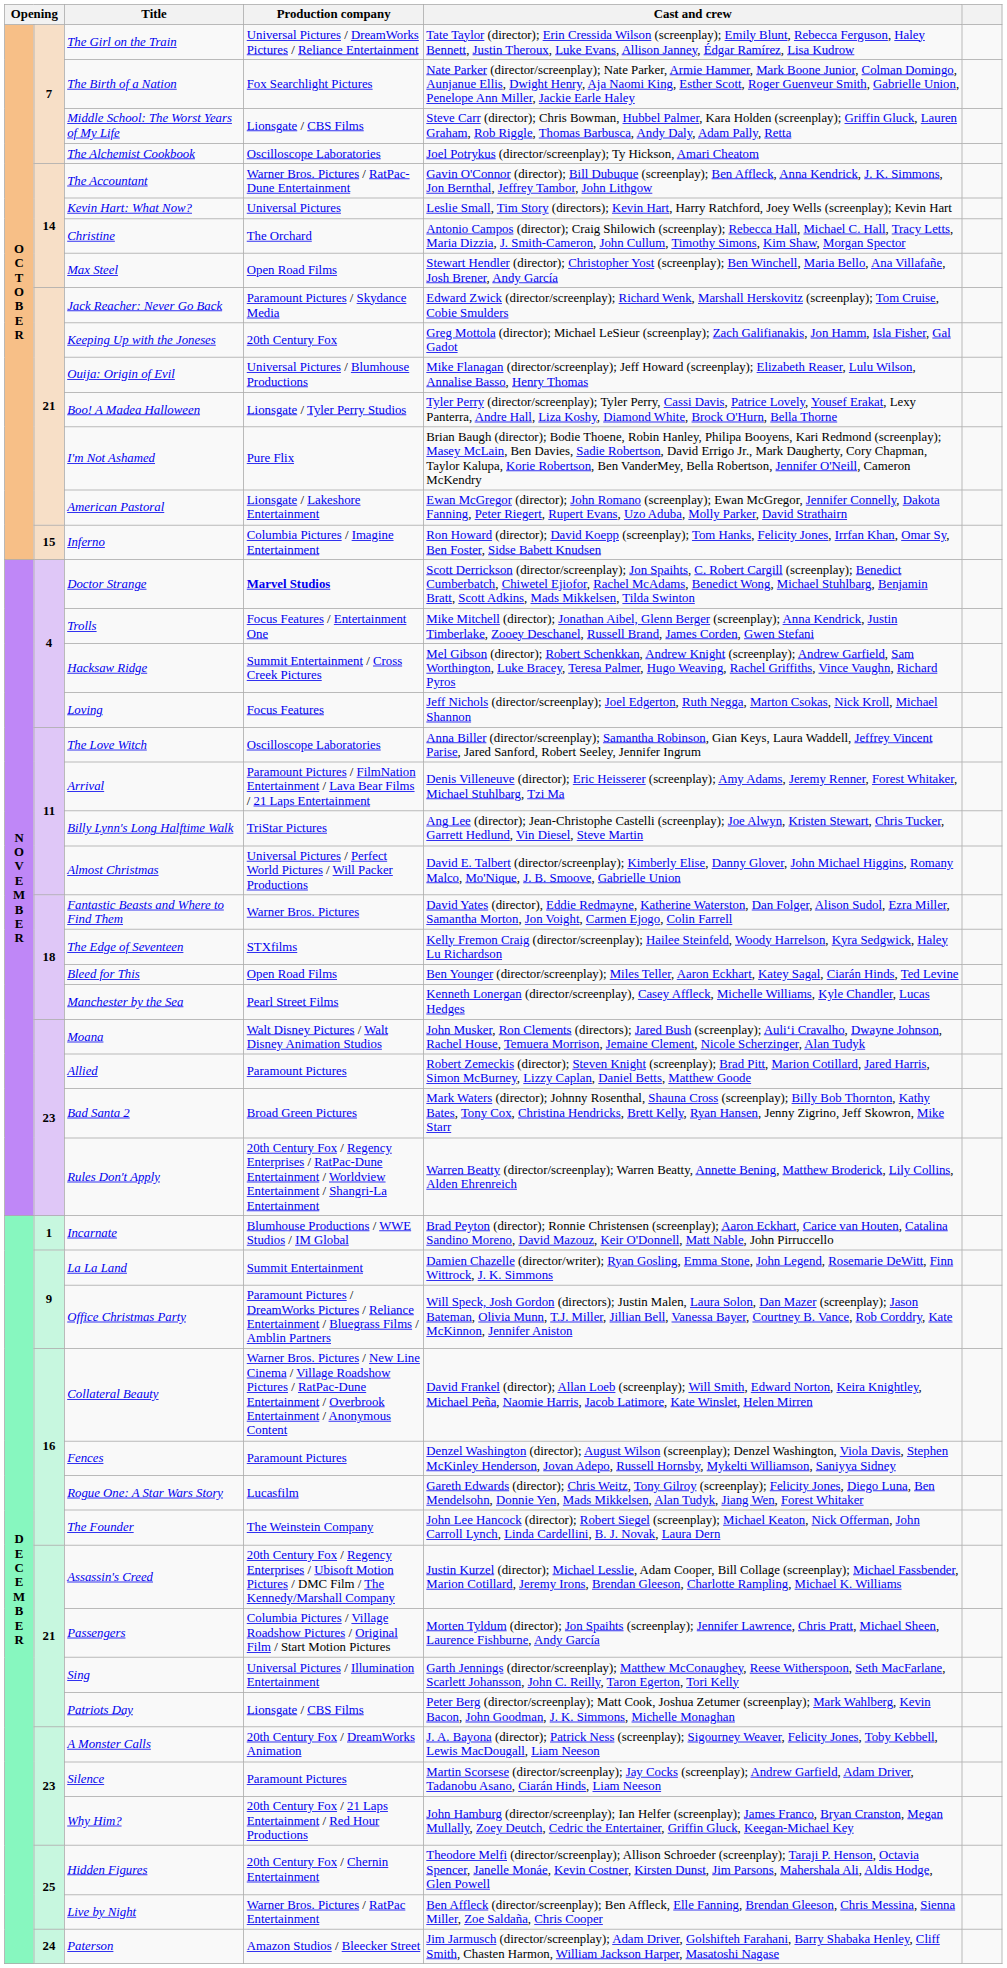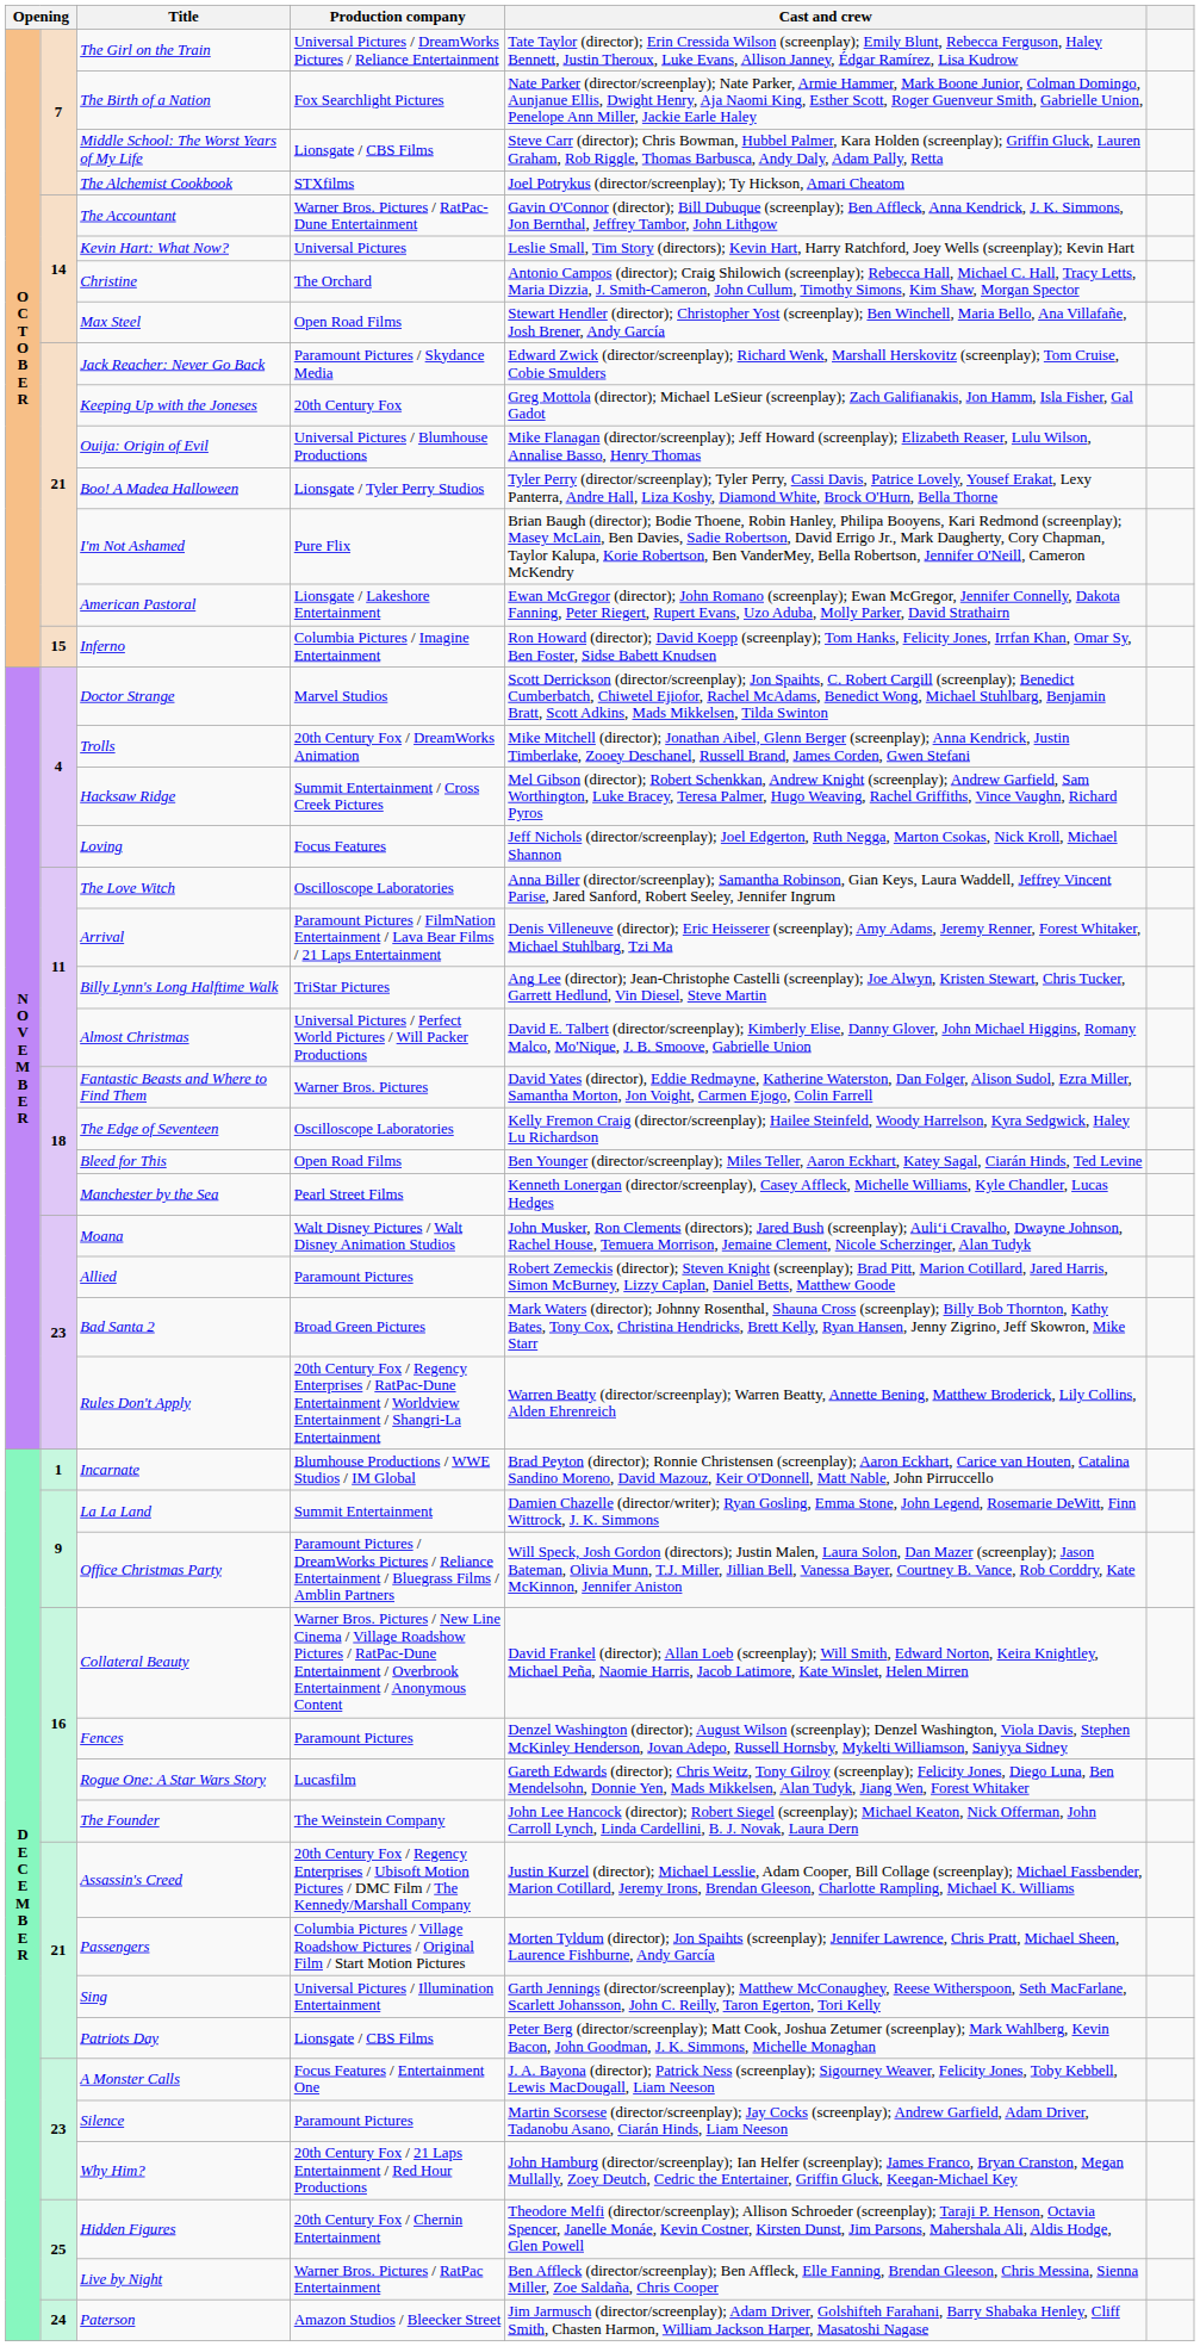The Alchemist Cookbook | Production company: Oscilloscope Laboratories -> STXfilms
Doctor Strange | Production company: bold -> normal
Trolls | Production company: Focus Features / Entertainment One -> 20th Century Fox / DreamWorks Animation
The Edge of Seventeen | Production company: STXfilms -> Oscilloscope Laboratories
A Monster Calls | Production company: 20th Century Fox / DreamWorks Animation -> Focus Features / Entertainment One
